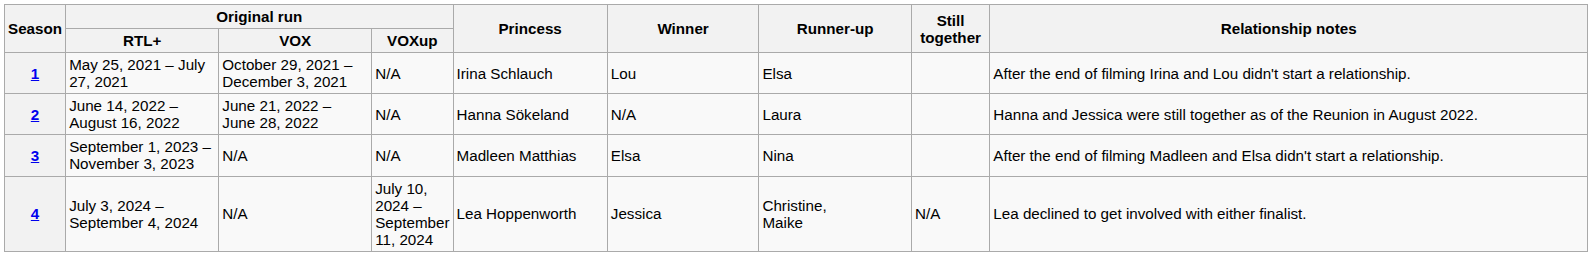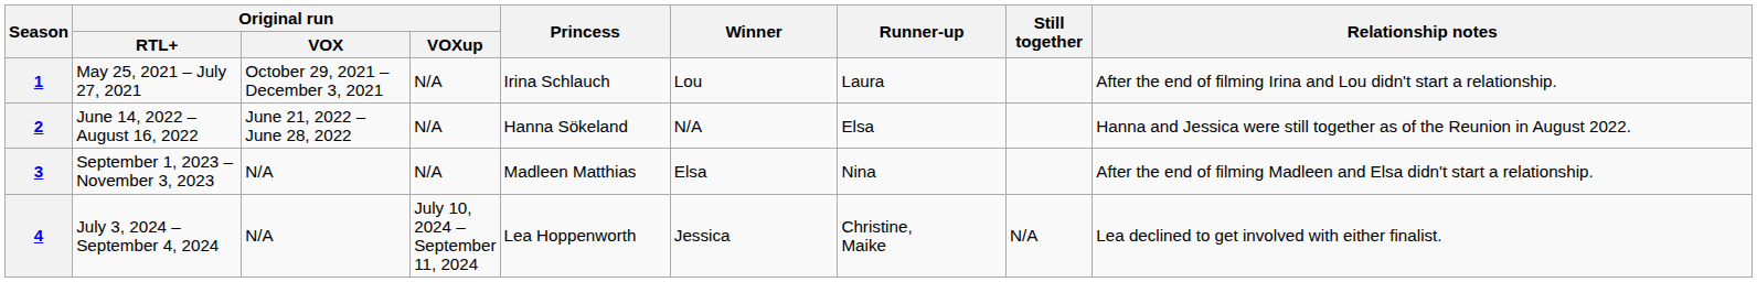1 | Runner-up: Elsa -> Laura
2 | Runner-up: Laura -> Elsa
